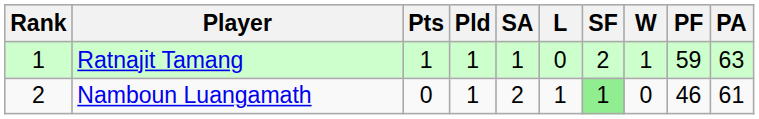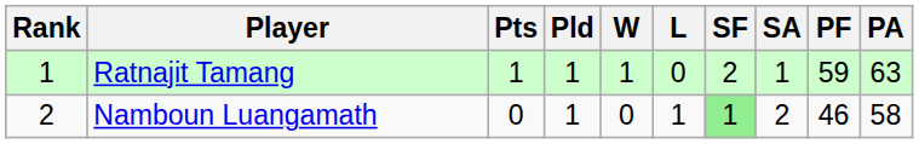columns swapped: W <-> SA
Namboun Luangamath | PA: 61 -> 58
